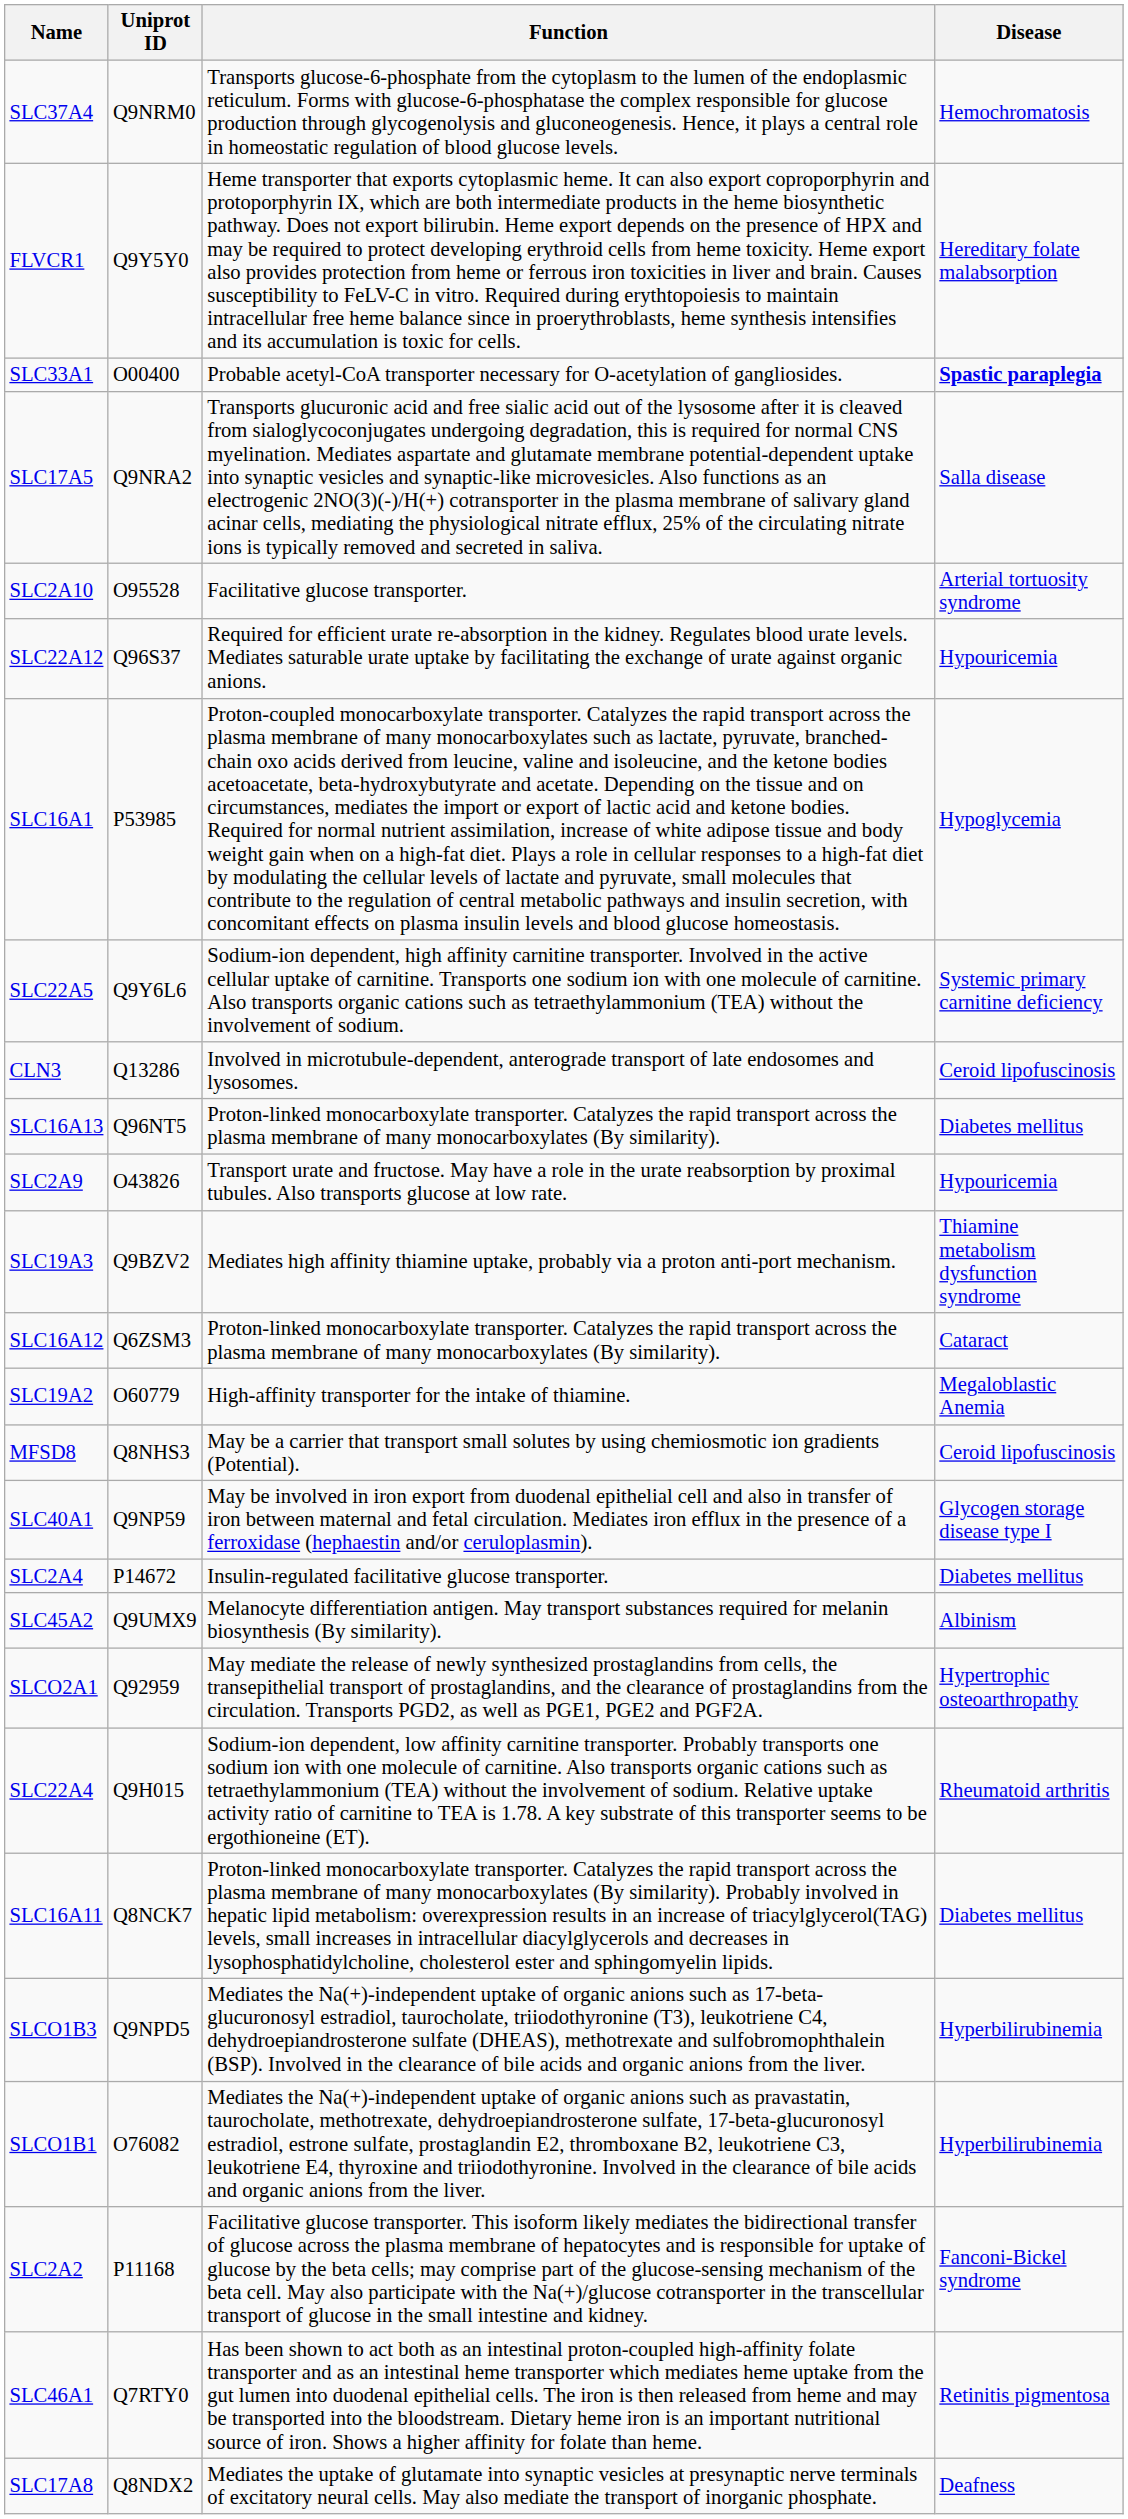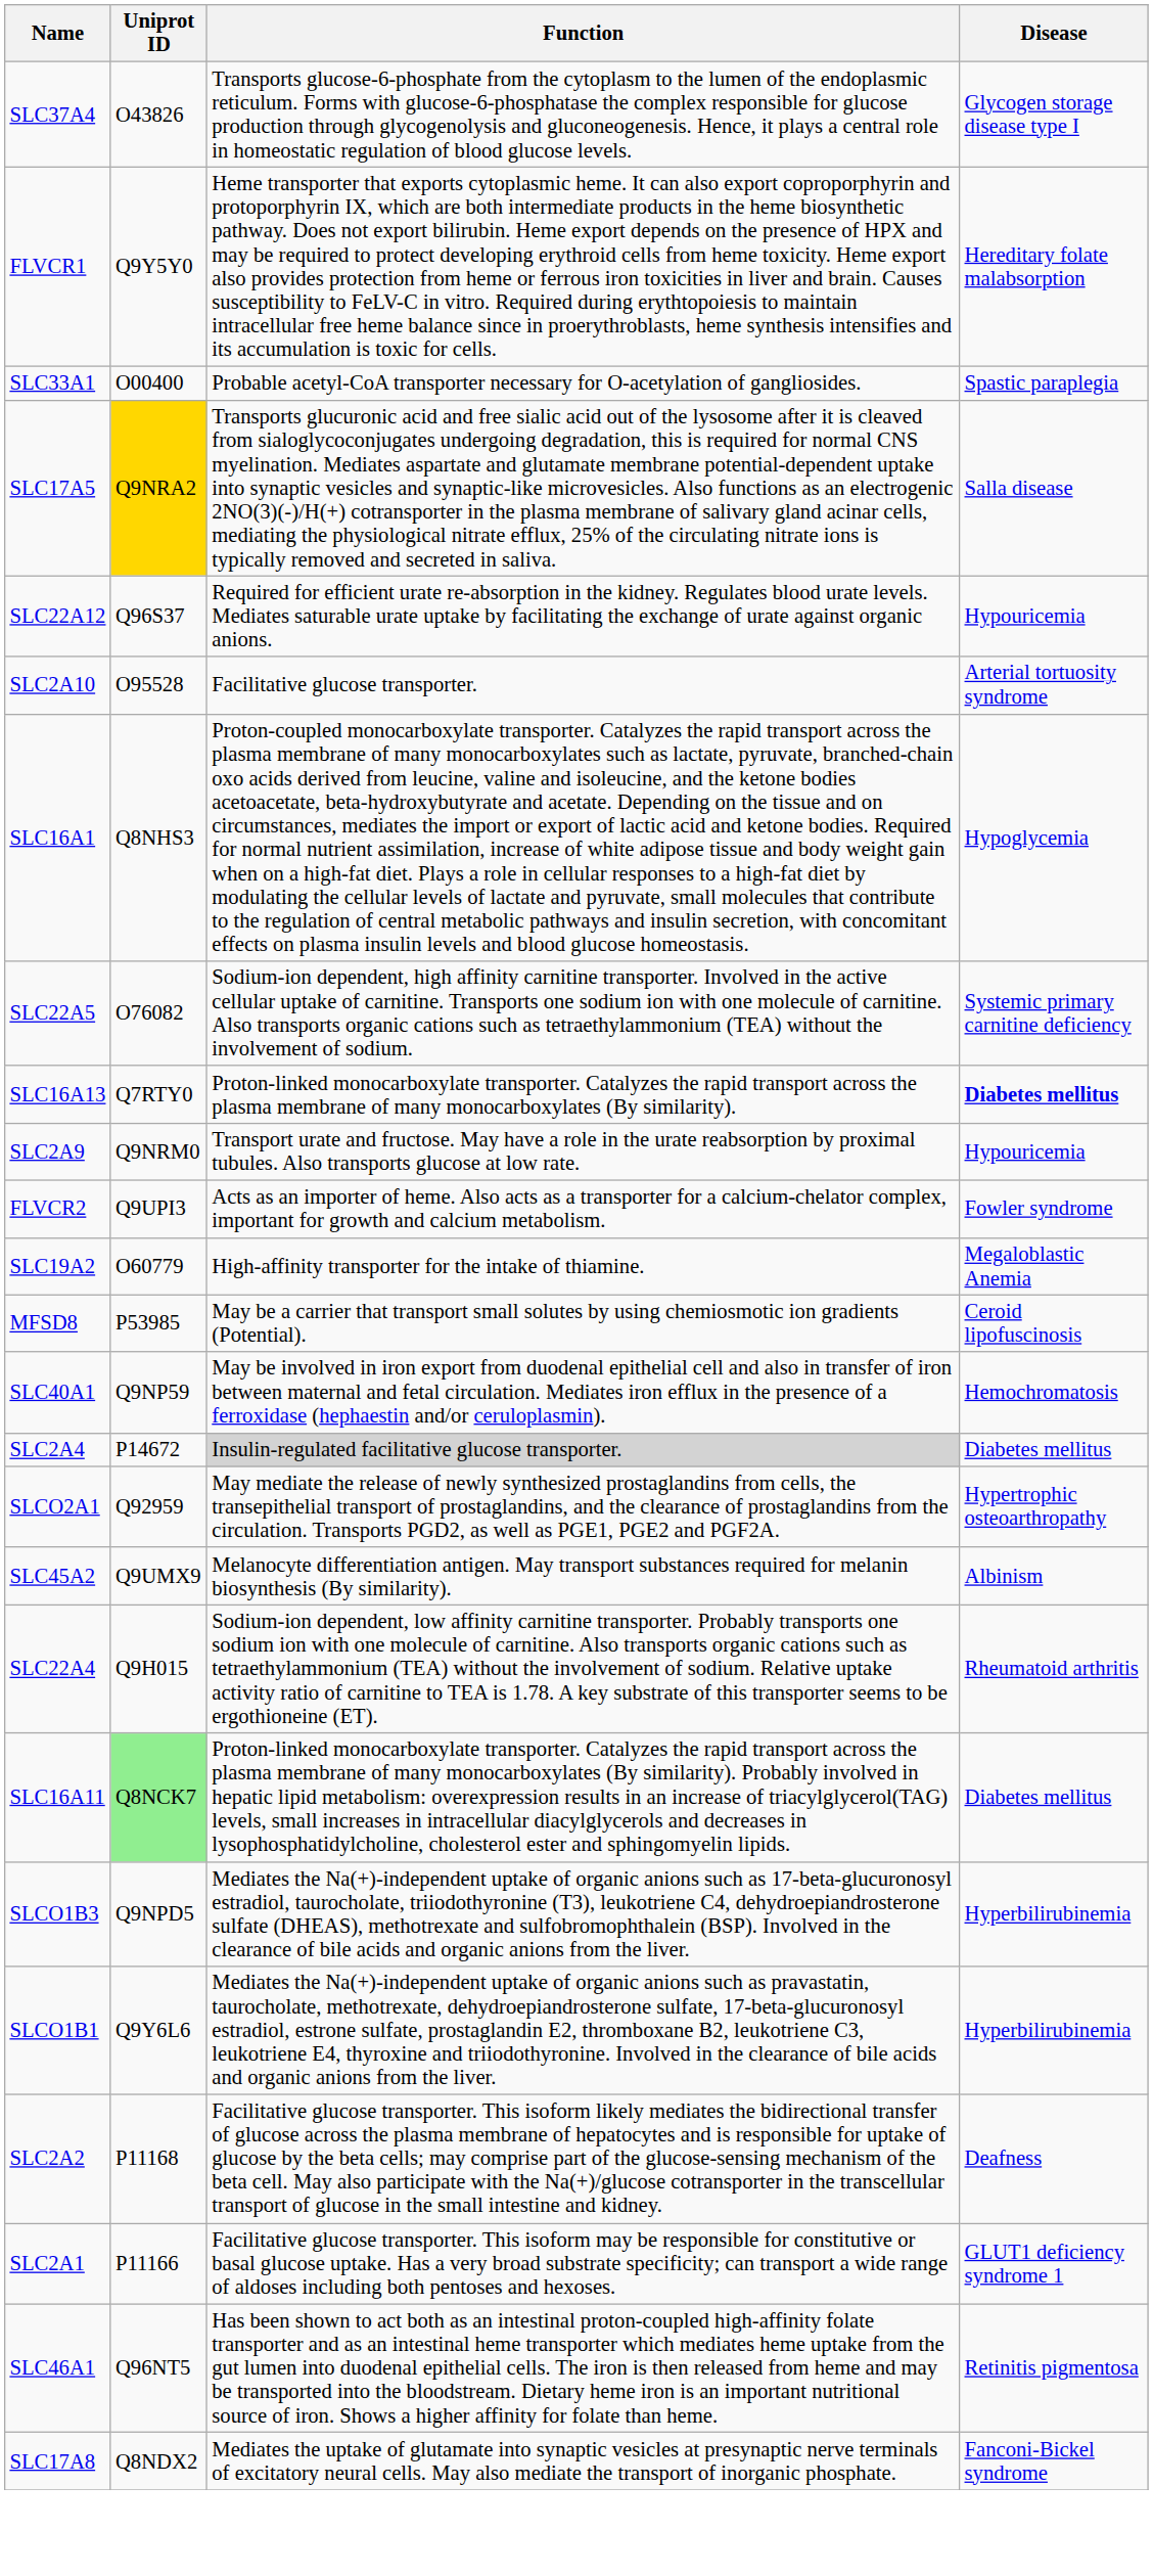SLC37A4 | Uniprot ID: Q9NRM0 -> O43826
SLC37A4 | Disease: Hemochromatosis -> Glycogen storage disease type I
SLC33A1 | Disease: bold -> normal
SLC17A5 | Uniprot ID: no background -> gold background
rows swapped: SLC2A10 <-> SLC22A12
SLC16A1 | Uniprot ID: P53985 -> Q8NHS3
SLC22A5 | Uniprot ID: Q9Y6L6 -> O76082
- row: CLN3 | Q13286 | Involved in microtubule-dependent, anterograde transport of late endosomes and lysosomes. | Ceroid lipofuscinosis
SLC16A13 | Uniprot ID: Q96NT5 -> Q7RTY0
SLC16A13 | Disease: normal -> bold
SLC2A9 | Uniprot ID: O43826 -> Q9NRM0
- row: SLC19A3 | Q9BZV2 | Mediates high affinity thiamine uptake, probably via a proton anti-port mechanism. | Thiamine metabolism dysfunction syndrome
+ row: FLVCR2 | Q9UPI3 | Acts as an importer of heme. Also acts as a transporter for a calcium-chelator complex, important for growth and calcium metabolism. | Fowler syndrome
- row: SLC16A12 | Q6ZSM3 | Proton-linked monocarboxylate transporter. Catalyzes the rapid transport across the plasma membrane of many monocarboxylates (By similarity). | Cataract
MFSD8 | Uniprot ID: Q8NHS3 -> P53985
SLC40A1 | Disease: Glycogen storage disease type I -> Hemochromatosis
SLC2A4 | Function: no background -> lightgrey background
rows swapped: SLC45A2 <-> SLCO2A1
SLC16A11 | Uniprot ID: no background -> lightgreen background
SLCO1B1 | Uniprot ID: O76082 -> Q9Y6L6
SLC2A2 | Disease: Fanconi-Bickel syndrome -> Deafness
+ row: SLC2A1 | P11166 | Facilitative glucose transporter. This isoform may be responsible for constitutive or basal glucose uptake. Has a very broad substrate specificity; can transport a wide range of aldoses including both pentoses and hexoses. | GLUT1 deficiency syndrome 1
SLC46A1 | Uniprot ID: Q7RTY0 -> Q96NT5
SLC17A8 | Disease: Deafness -> Fanconi-Bickel syndrome
